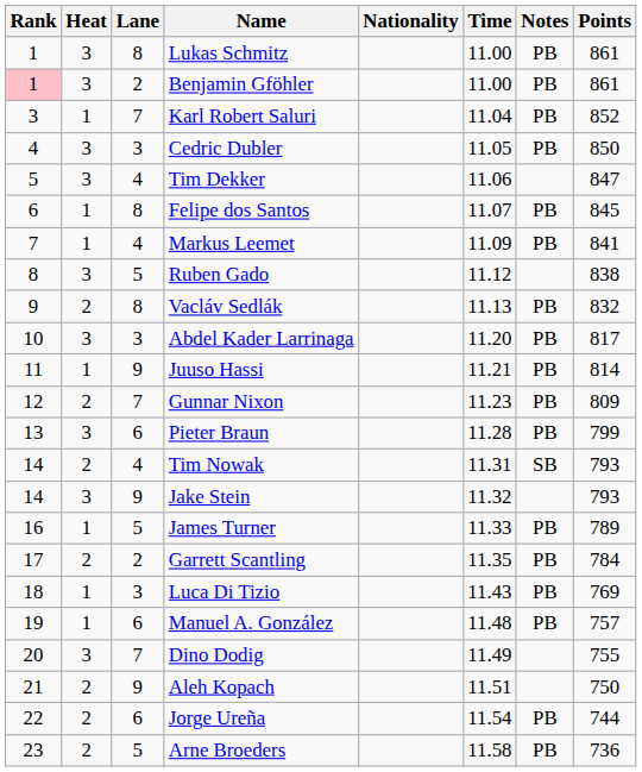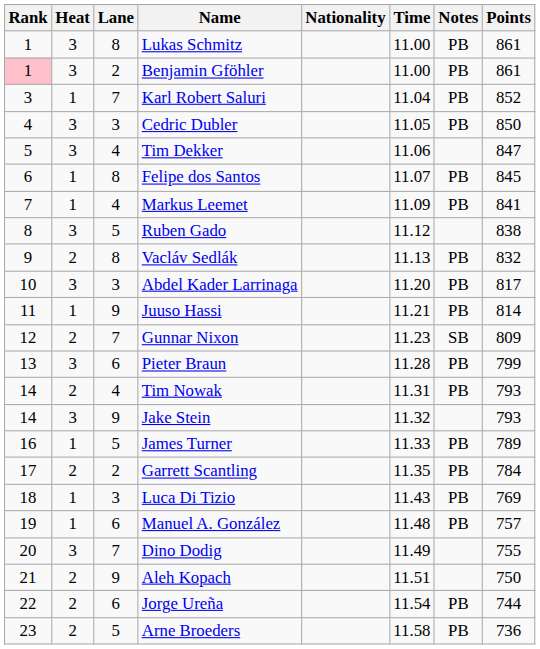Gunnar Nixon | Notes: PB -> SB
Tim Nowak | Notes: SB -> PB
